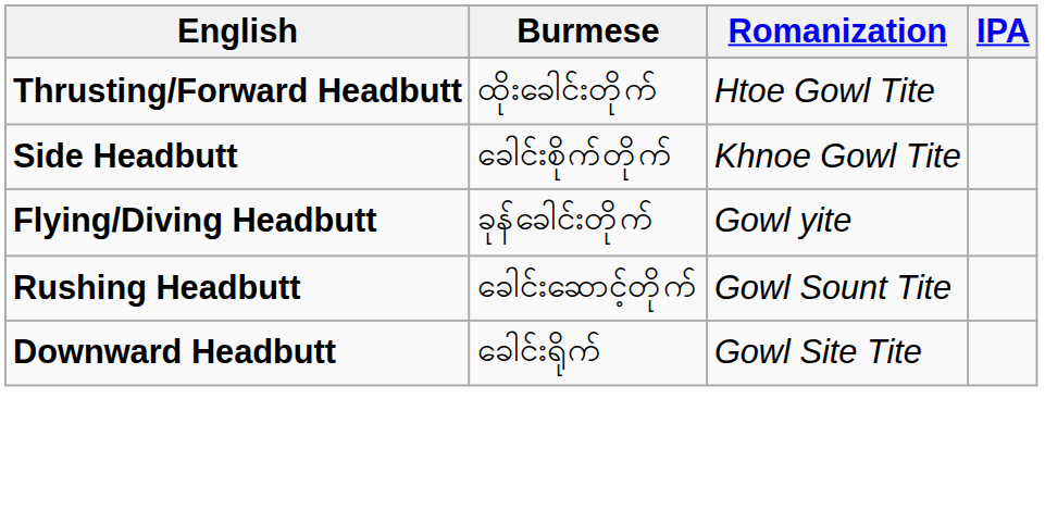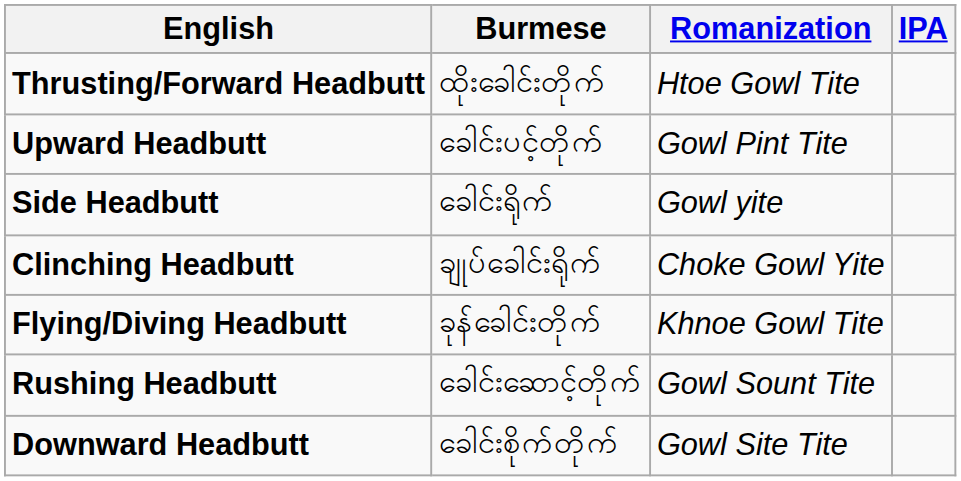+ row: Upward Headbutt | ခေါင်းပင့်တိုက် | Gowl Pint Tite
Side Headbutt | Burmese: ခေါင်းစိုက်တိုက် -> ခေါင်းရိုက်
Side Headbutt | Romanization: Khnoe Gowl Tite -> Gowl yite
+ row: Clinching Headbutt | ချုပ်ခေါင်းရိုက် | Choke Gowl Yite
Flying/Diving Headbutt | Romanization: Gowl yite -> Khnoe Gowl Tite
Downward Headbutt | Burmese: ခေါင်းရိုက် -> ခေါင်းစိုက်တိုက်
